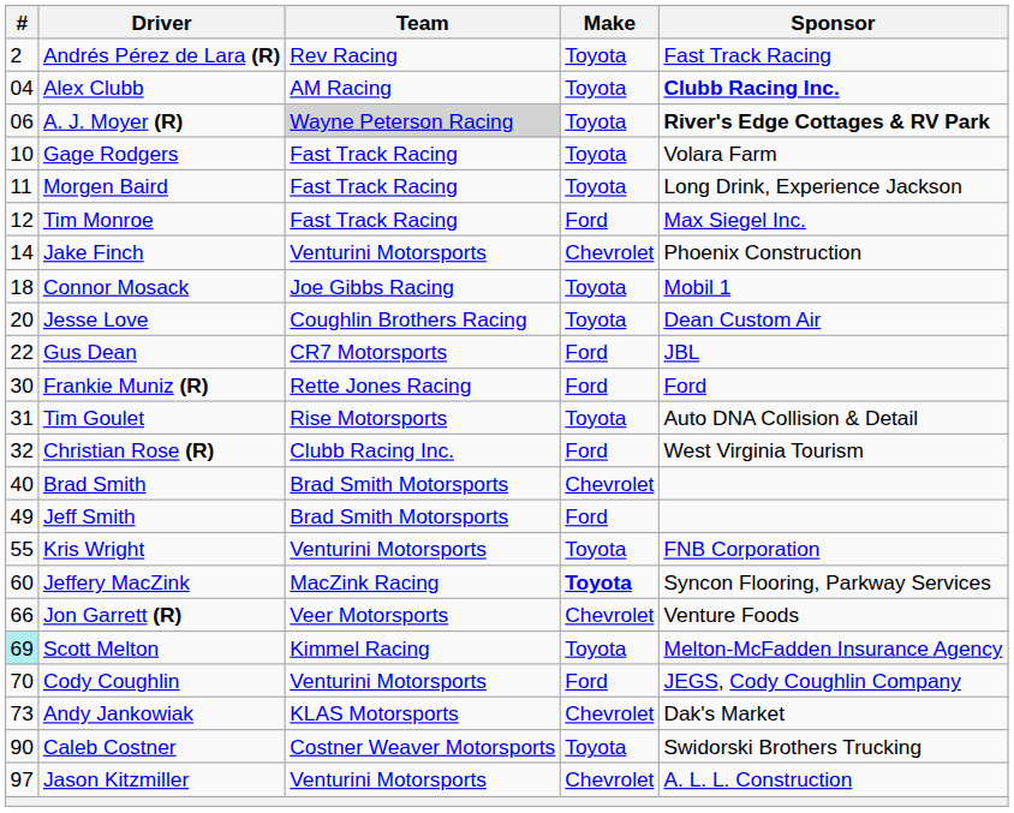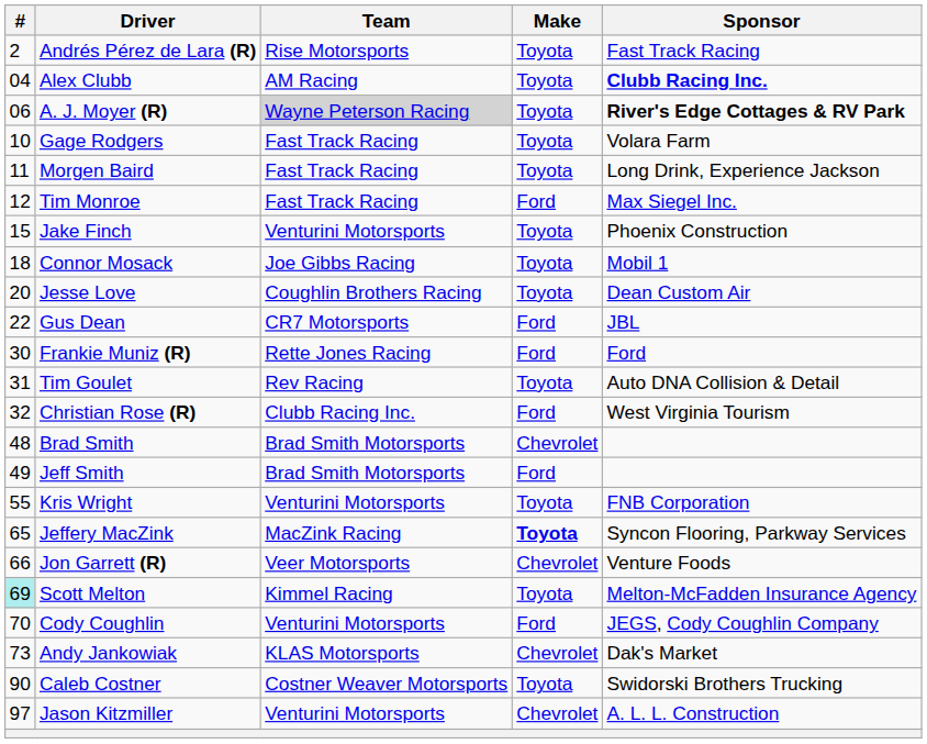Andrés Pérez de Lara (R) | Team: Rev Racing -> Rise Motorsports
Jake Finch | #: 14 -> 15
Jake Finch | Make: Chevrolet -> Toyota
Tim Goulet | Team: Rise Motorsports -> Rev Racing
Brad Smith | #: 40 -> 48
Jeffery MacZink | #: 60 -> 65
